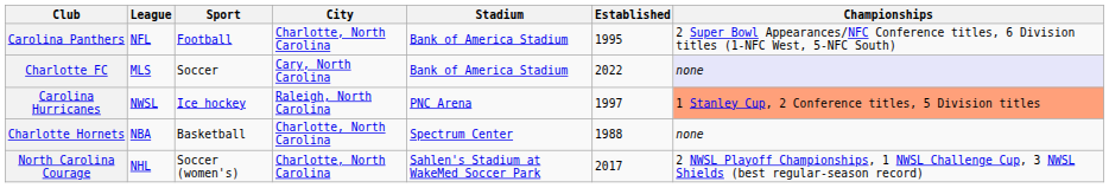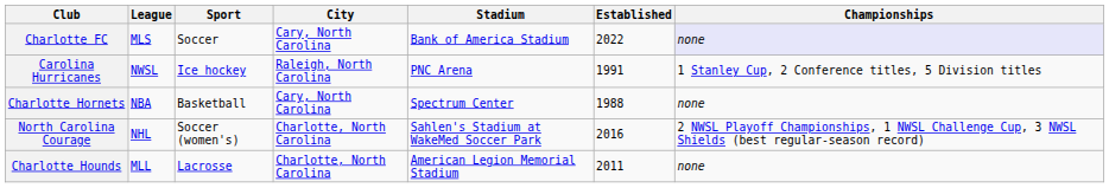- row: Carolina Panthers | NFL | Football | Charlotte, North Carolina | Bank of America Stadium | 1995 | 2 Super Bowl Appearances/NFC Conference titles, 6 Division titles (1-NFC West, 5-NFC South)
Carolina Hurricanes | Established: 1997 -> 1991
Carolina Hurricanes | Championships: lightsalmon background -> no background
Charlotte Hornets | City: Charlotte, North Carolina -> Cary, North Carolina
North Carolina Courage | Established: 2017 -> 2016
+ row: Charlotte Hounds | MLL | Lacrosse | Charlotte, North Carolina | American Legion Memorial Stadium | 2011 | none
